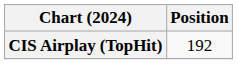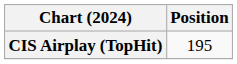CIS Airplay (TopHit) | Position: 192 -> 195
